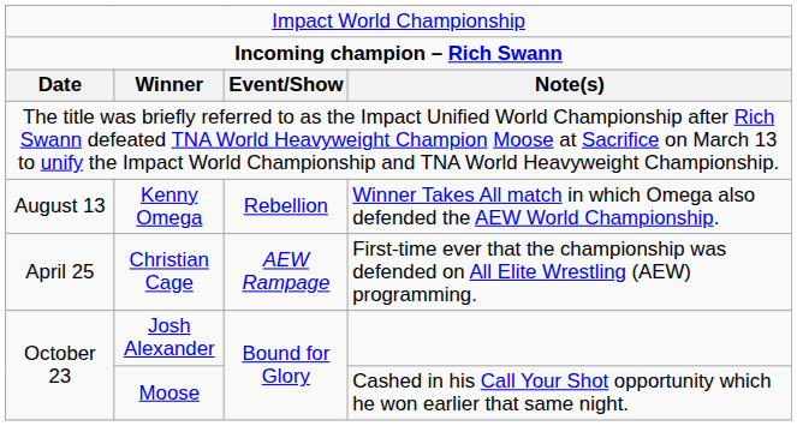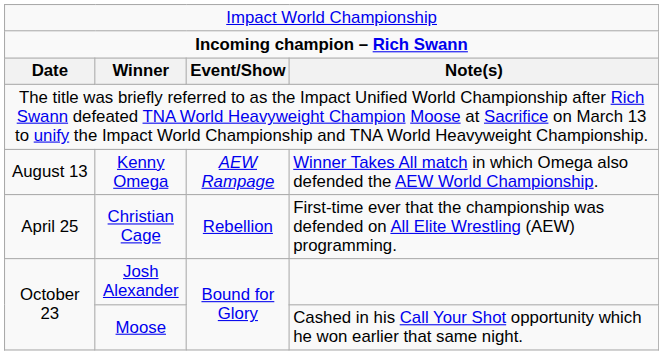Kenny Omega | column 3: Rebellion -> AEW Rampage
Christian Cage | column 3: AEW Rampage -> Rebellion
